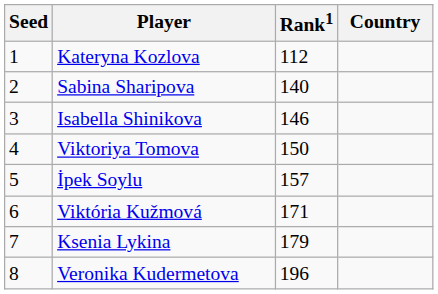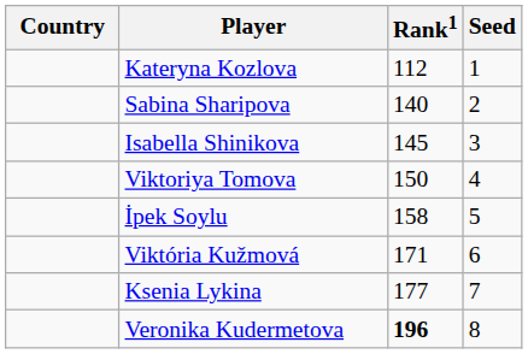columns swapped: Country <-> Seed
Isabella Shinikova | Rank1: 146 -> 145
İpek Soylu | Rank1: 157 -> 158
Ksenia Lykina | Rank1: 179 -> 177
Veronika Kudermetova | Rank1: normal -> bold
